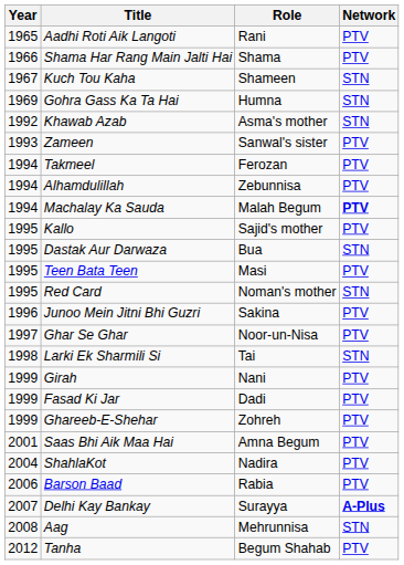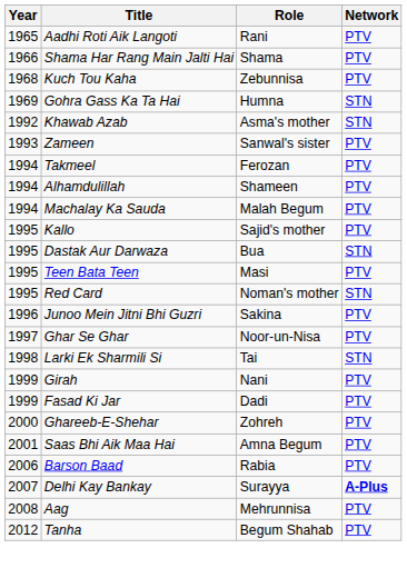Kuch Tou Kaha | Year: 1967 -> 1968
Kuch Tou Kaha | Role: Shameen -> Zebunnisa
Kuch Tou Kaha | Network: STN -> PTV
Alhamdulillah | Role: Zebunnisa -> Shameen
Machalay Ka Sauda | Network: bold -> normal
Ghareeb-E-Shehar | Year: 1999 -> 2000
- row: 2004 | ShahlaKot | Nadira | PTV
Aag | Network: STN -> PTV
